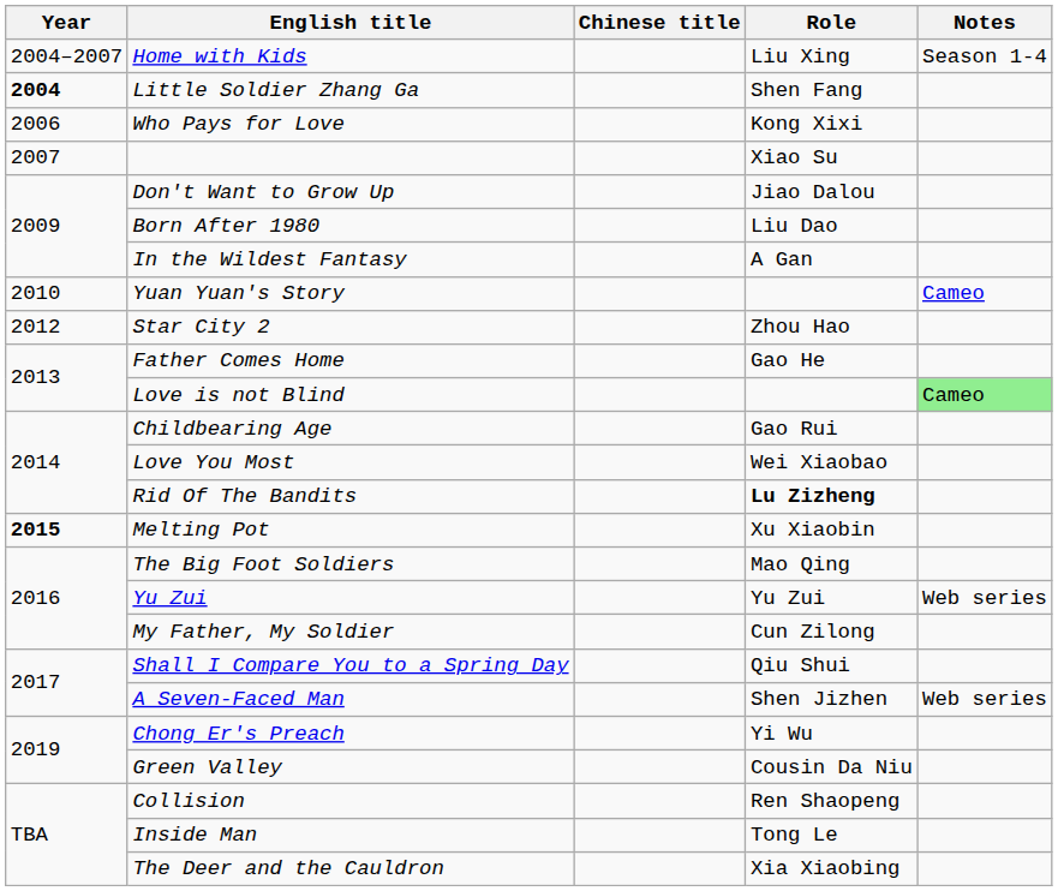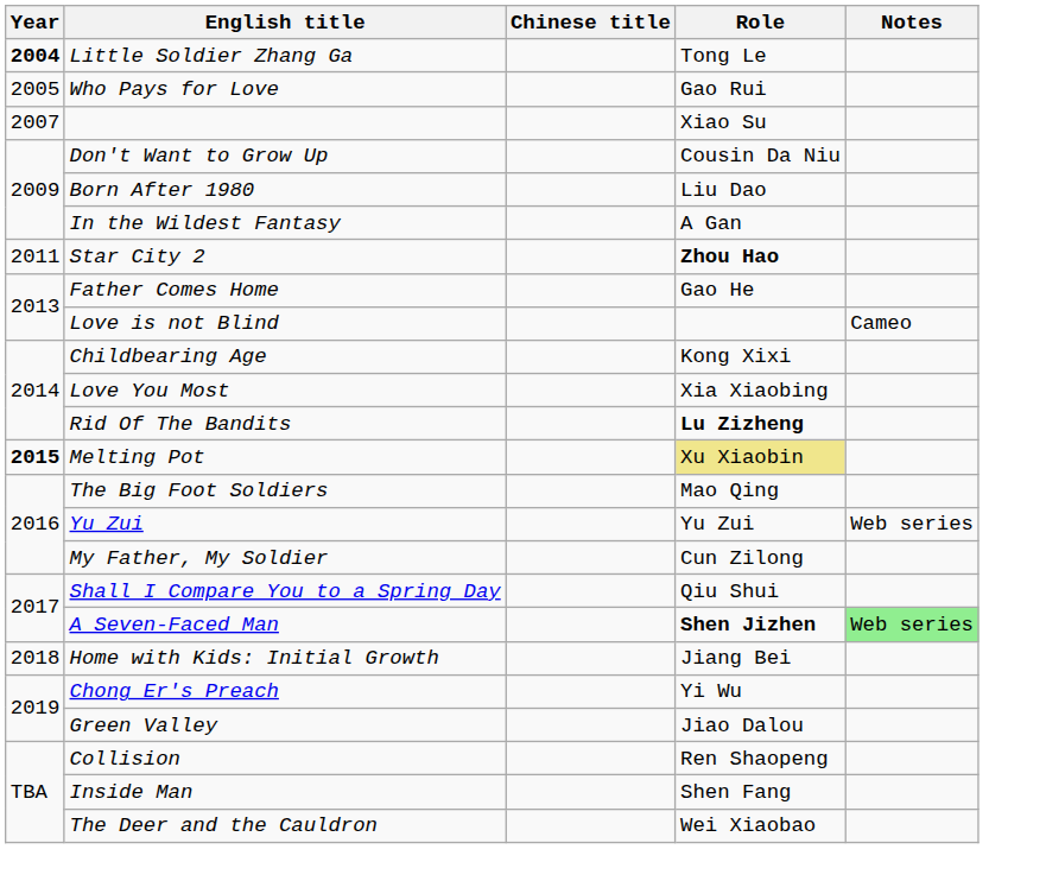- row: 2004–2007 | Home with Kids | Liu Xing | Season 1-4
Little Soldier Zhang Ga | Role: Shen Fang -> Tong Le
Who Pays for Love | Year: 2006 -> 2005
Who Pays for Love | Role: Kong Xixi -> Gao Rui
Don't Want to Grow Up | Role: Jiao Dalou -> Cousin Da Niu
- row: 2010 | Yuan Yuan's Story | Cameo
Star City 2 | Year: 2012 -> 2011
Star City 2 | Role: normal -> bold
Love is not Blind | Notes: lightgreen background -> no background
Childbearing Age | Role: Gao Rui -> Kong Xixi
Love You Most | Role: Wei Xiaobao -> Xia Xiaobing
Melting Pot | Role: no background -> khaki background
A Seven-Faced Man | Role: normal -> bold
A Seven-Faced Man | Notes: no background -> lightgreen background
+ row: 2018 | Home with Kids: Initial Growth | Jiang Bei
Green Valley | Role: Cousin Da Niu -> Jiao Dalou
Inside Man | Role: Tong Le -> Shen Fang
The Deer and the Cauldron | Role: Xia Xiaobing -> Wei Xiaobao
